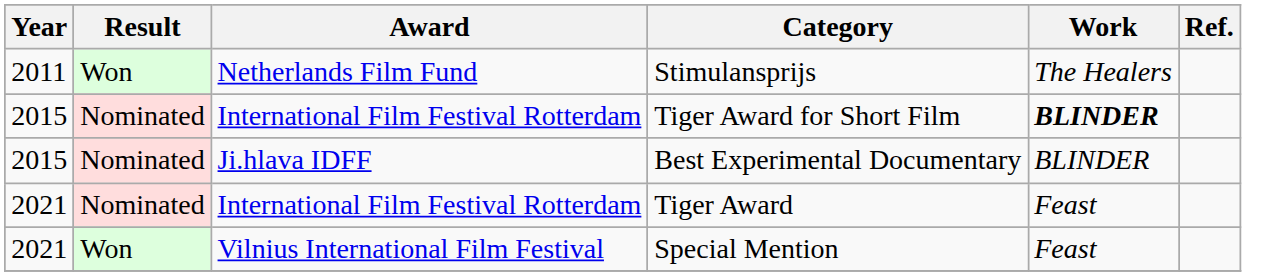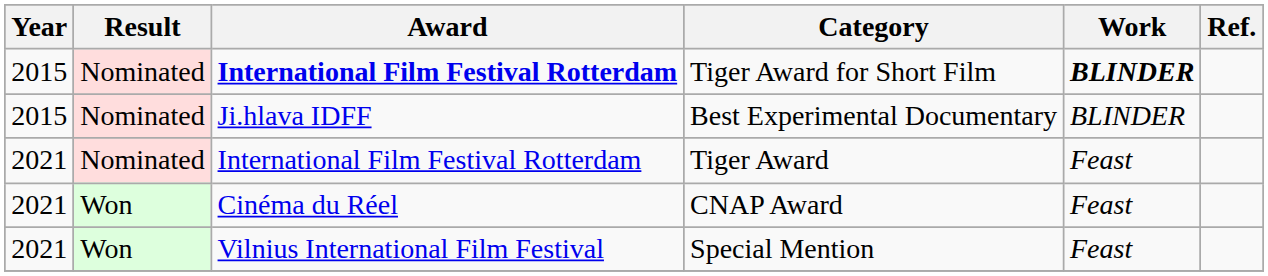- row: 2011 | Won | Netherlands Film Fund | Stimulansprijs | The Healers
Tiger Award for Short Film | Award: normal -> bold
+ row: 2021 | Won | Cinéma du Réel | CNAP Award | Feast
